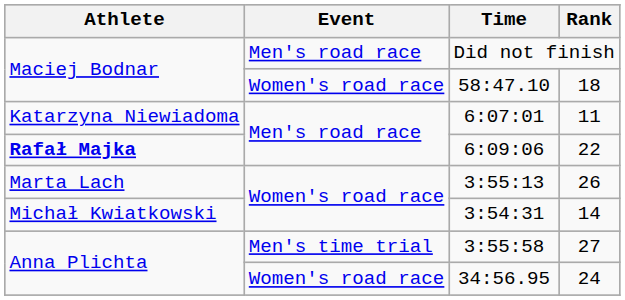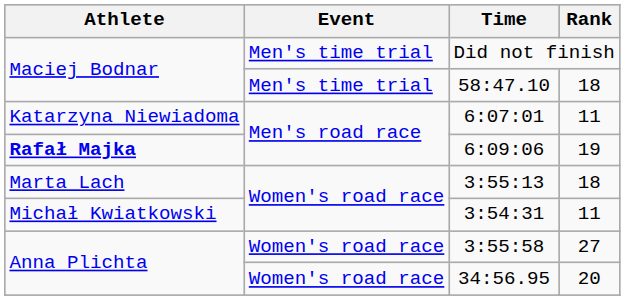Did not finish | Event: Men's road race -> Men's time trial
58:47.10 | Event: Women's road race -> Men's time trial
6:09:06 | Rank: 22 -> 19
3:55:13 | Rank: 26 -> 18
3:54:31 | Rank: 14 -> 11
3:55:58 | Event: Men's time trial -> Women's road race
34:56.95 | Rank: 24 -> 20
